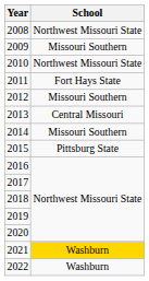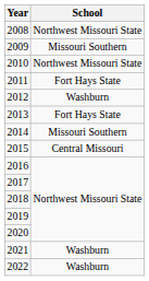2012 | School: Missouri Southern -> Washburn
2013 | School: Central Missouri -> Fort Hays State
2015 | School: Pittsburg State -> Central Missouri
2021 | School: gold background -> no background
